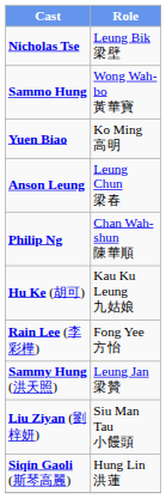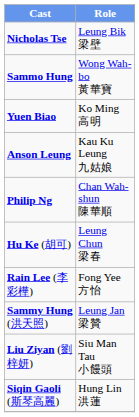Anson Leung | Role: Leung Chun 梁春 -> Kau Ku Leung 九姑娘
Hu Ke (胡可) | Role: Kau Ku Leung 九姑娘 -> Leung Chun 梁春
